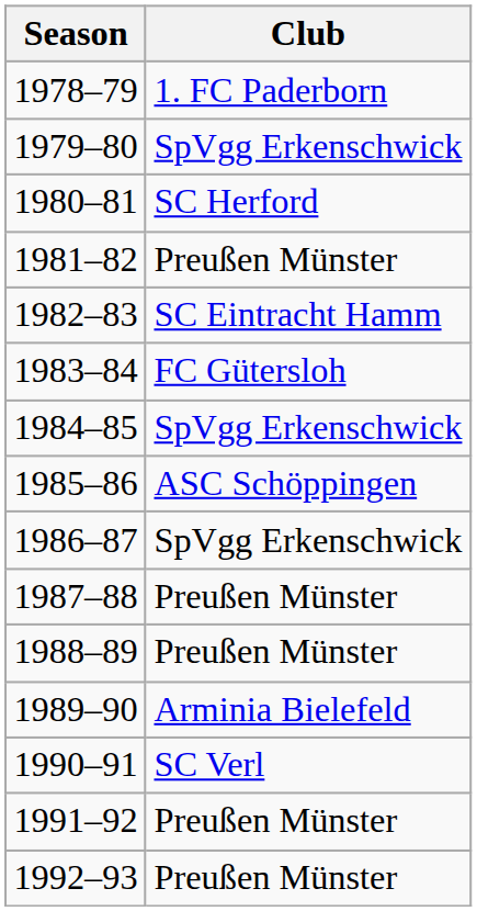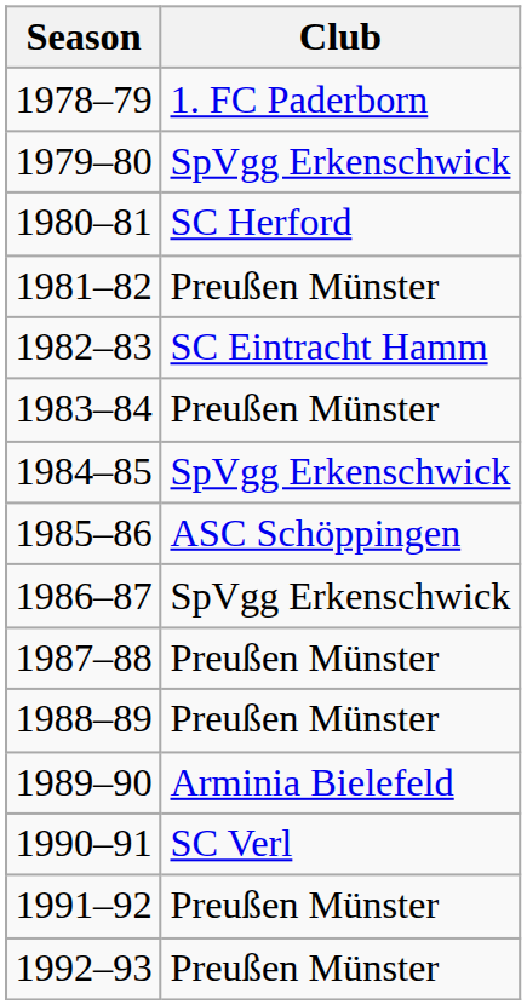1983–84 | Club: FC Gütersloh -> Preußen Münster
